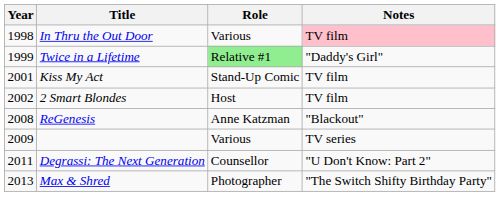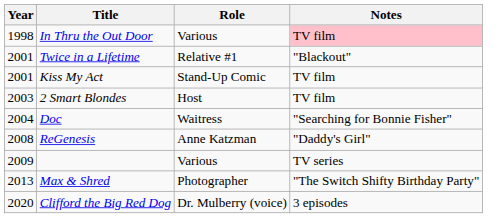Twice in a Lifetime | Year: 1999 -> 2001
Twice in a Lifetime | Role: lightgreen background -> no background
Twice in a Lifetime | Notes: "Daddy's Girl" -> "Blackout"
2 Smart Blondes | Year: 2002 -> 2003
+ row: 2004 | Doc | Waitress | "Searching for Bonnie Fisher"
ReGenesis | Notes: "Blackout" -> "Daddy's Girl"
- row: 2011 | Degrassi: The Next Generation | Counsellor | "U Don't Know: Part 2"
+ row: 2020 | Clifford the Big Red Dog | Dr. Mulberry (voice) | 3 episodes
